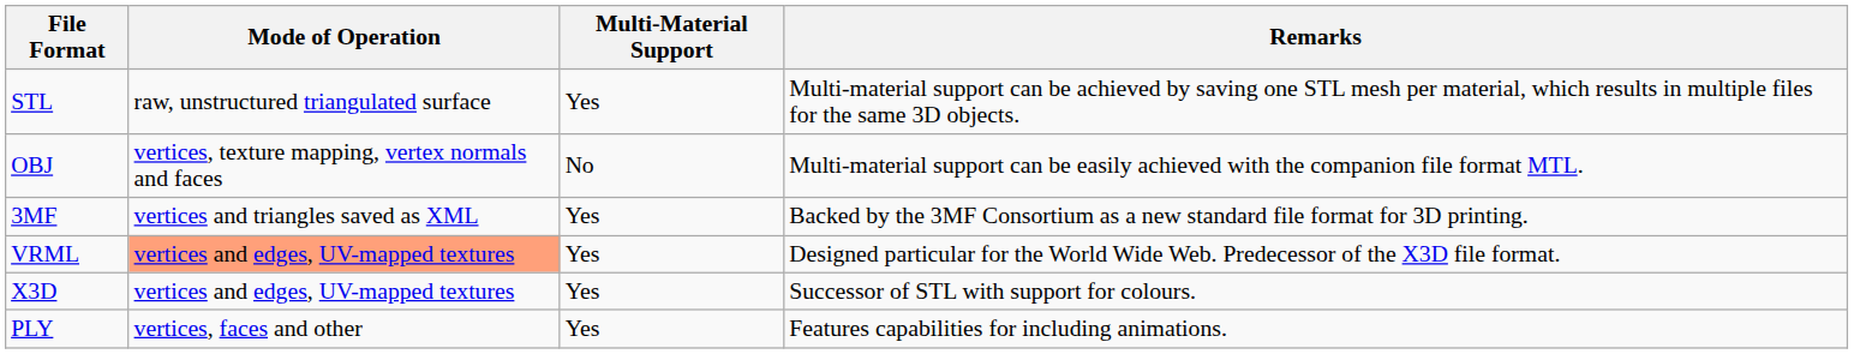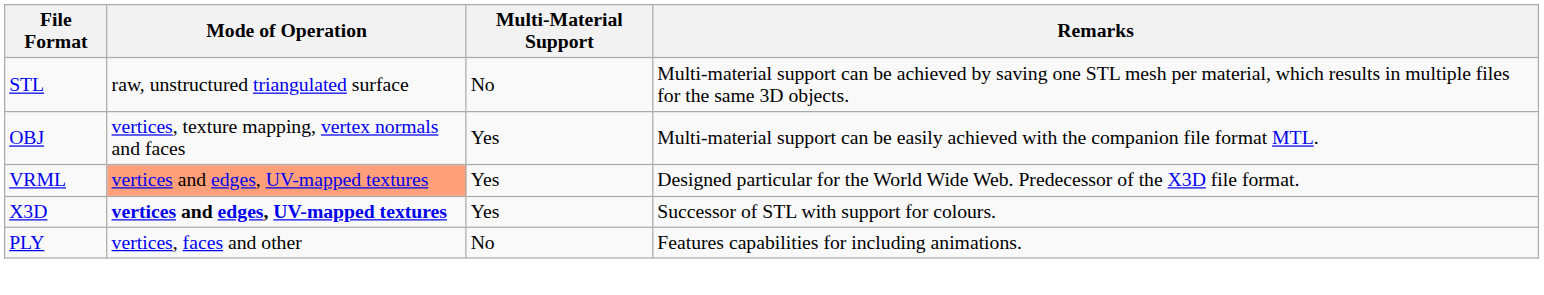STL | Multi-Material Support: Yes -> No
OBJ | Multi-Material Support: No -> Yes
- row: 3MF | vertices and triangles saved as XML | Yes | Backed by the 3MF Consortium as a new standard file format for 3D printing.
X3D | Mode of Operation: normal -> bold
PLY | Multi-Material Support: Yes -> No
